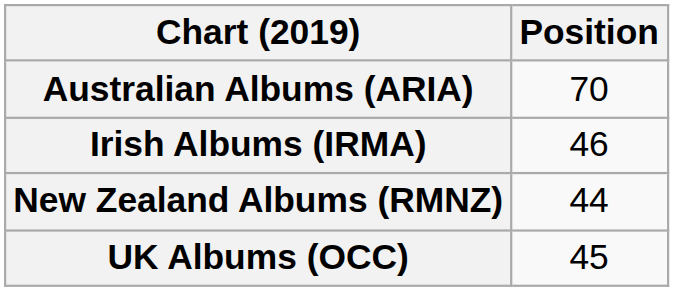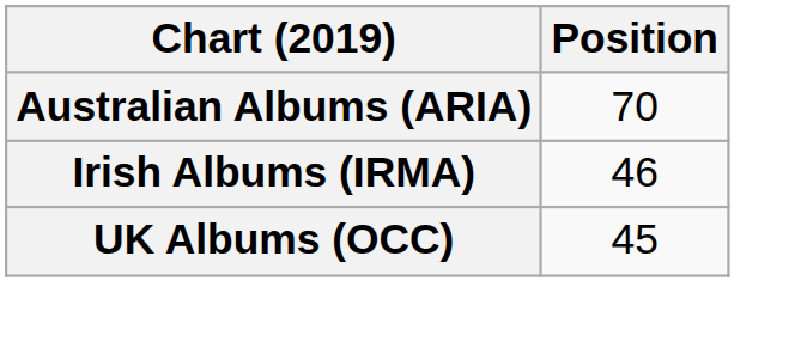- row: New Zealand Albums (RMNZ) | 44
